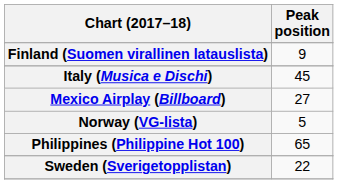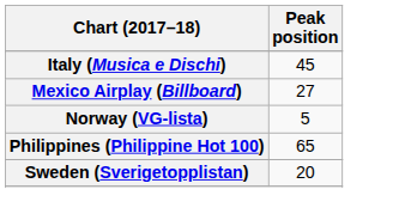- row: Finland (Suomen virallinen latauslista) | 9
Sweden (Sverigetopplistan) | Peak position: 22 -> 20
